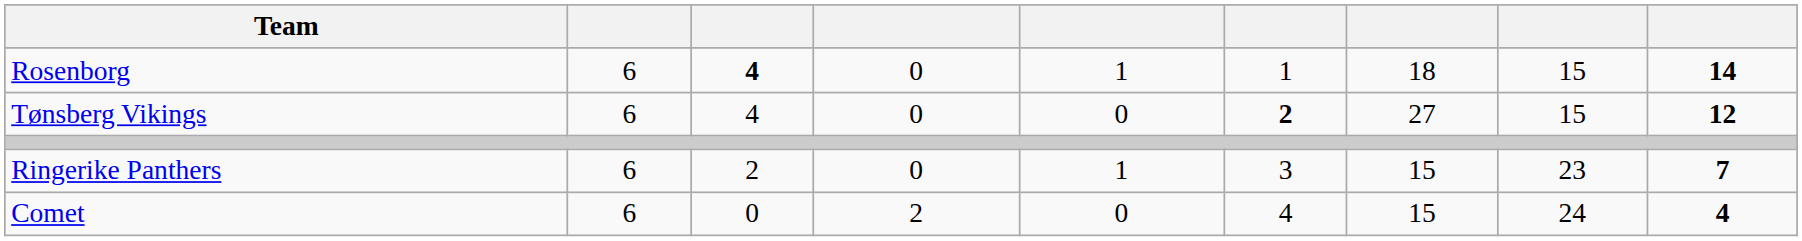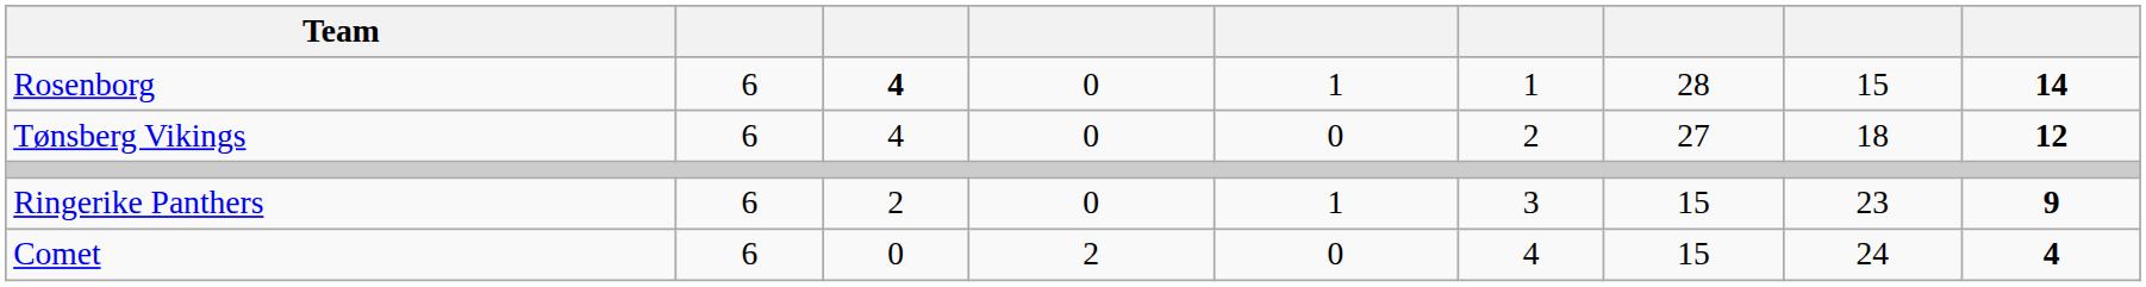Rosenborg | column 7: 18 -> 28
Tønsberg Vikings | column 6: bold -> normal
Tønsberg Vikings | column 8: 15 -> 18
Ringerike Panthers | column 9: 7 -> 9
